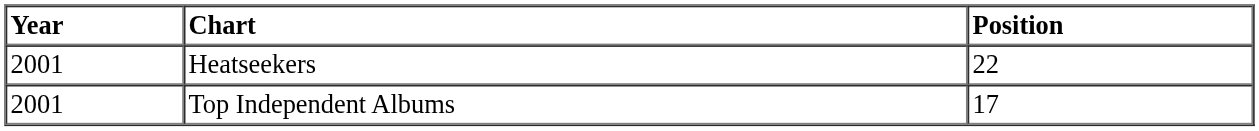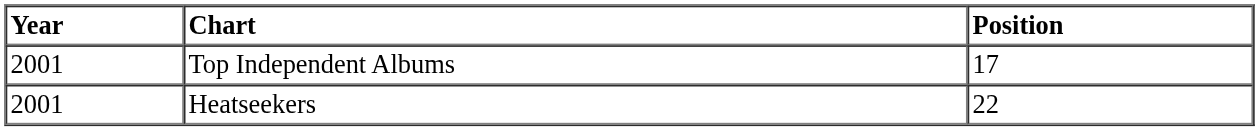rows swapped: Heatseekers <-> Top Independent Albums
